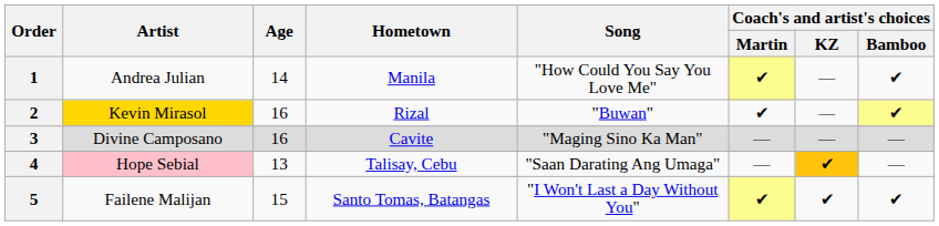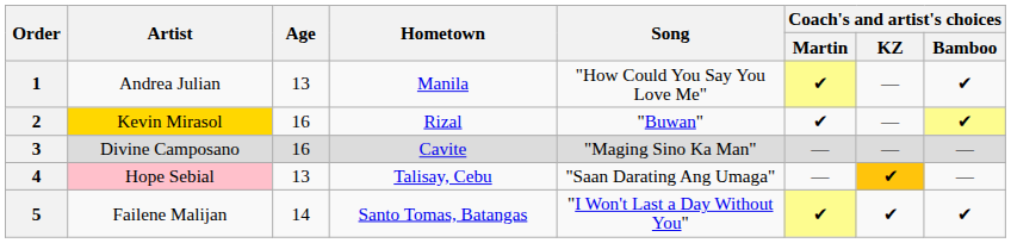1 | Age: 14 -> 13
5 | Age: 15 -> 14
